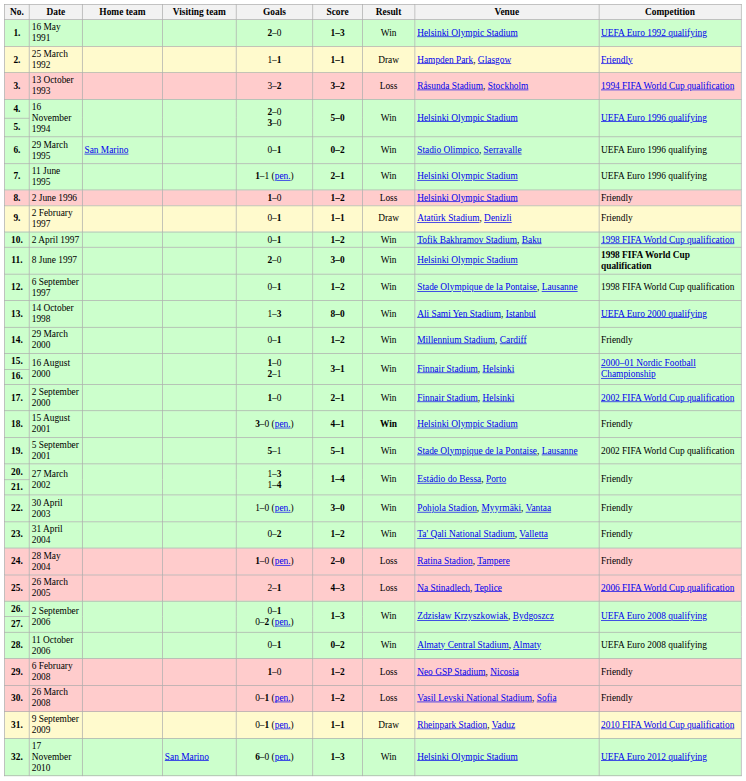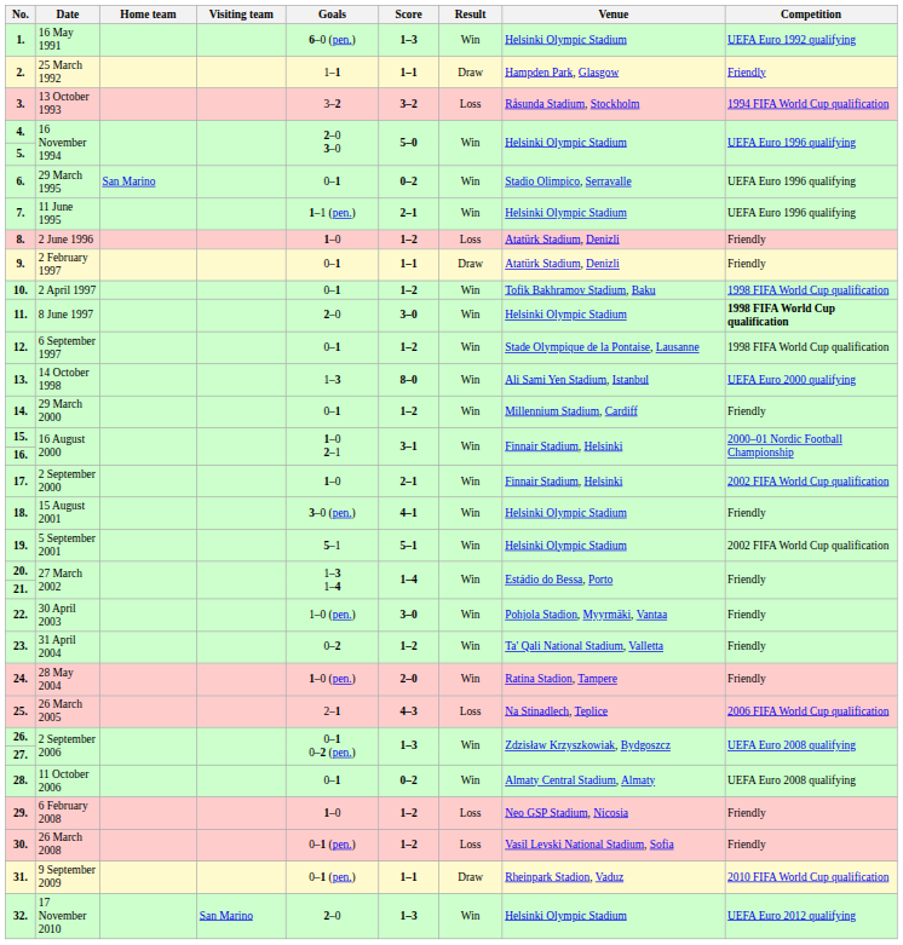1. | Goals: 2–0 -> 6–0 (pen.)
8. | Venue: Helsinki Olympic Stadium -> Atatürk Stadium, Denizli
18. | Result: bold -> normal
19. | Venue: Stade Olympique de la Pontaise, Lausanne -> Helsinki Olympic Stadium
24. | Result: Loss -> Win
32. | Goals: 6–0 (pen.) -> 2–0
